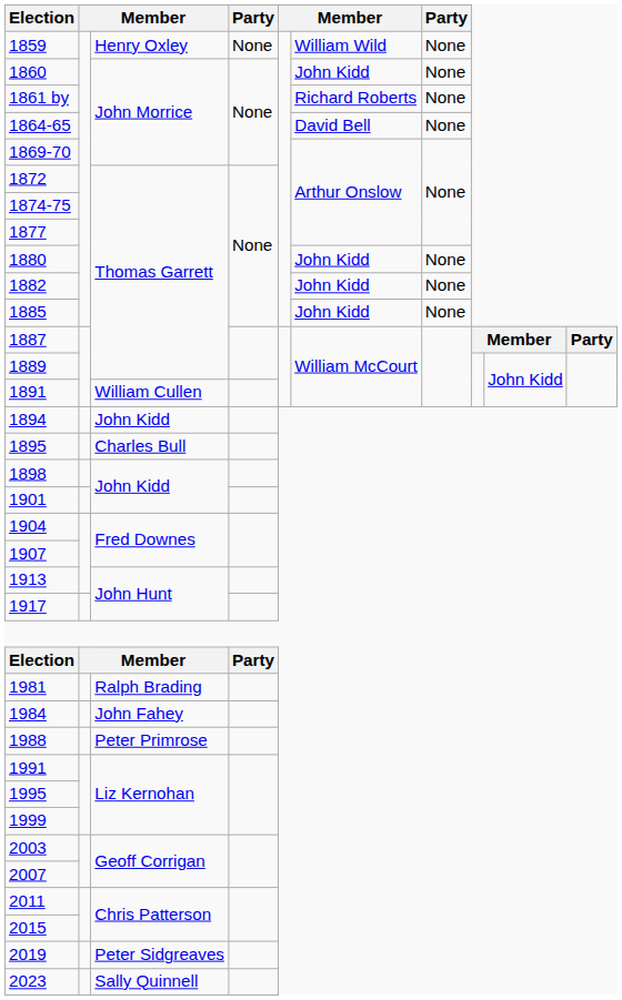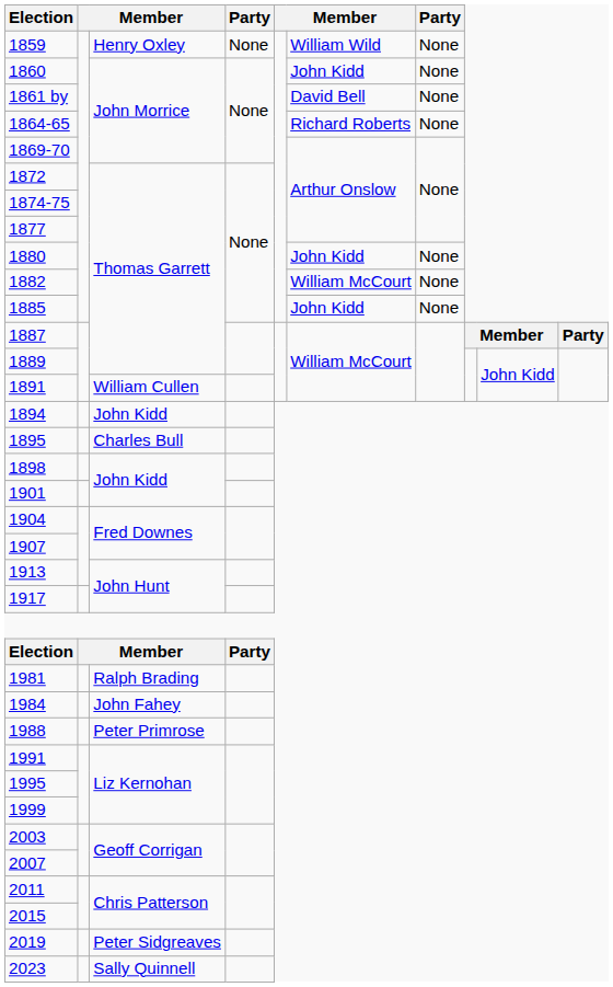1861 by | column 6: Richard Roberts -> David Bell
1864-65 | column 6: David Bell -> Richard Roberts
1882 | column 6: John Kidd -> William McCourt
